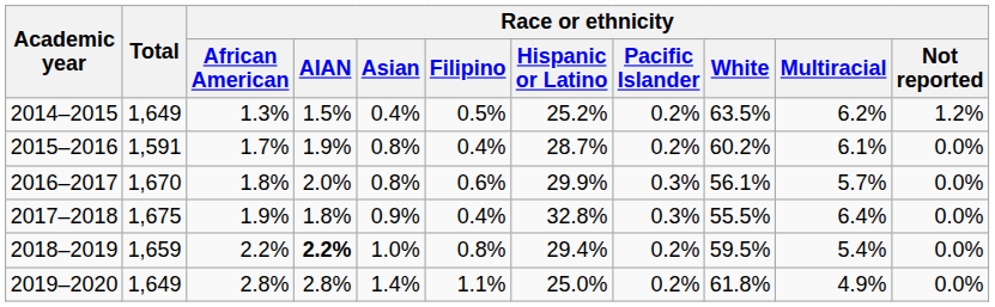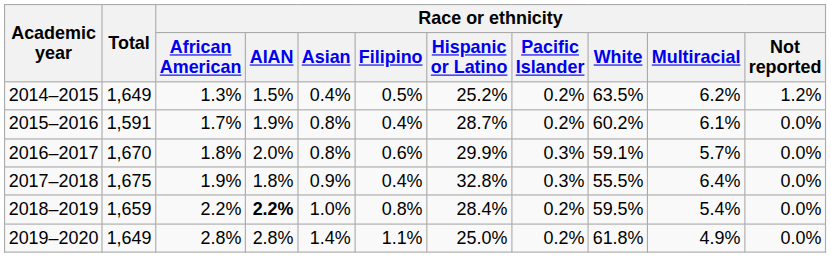2016–2017 | Race or ethnicity / White: 56.1% -> 59.1%
2018–2019 | Race or ethnicity / Hispanic or Latino: 29.4% -> 28.4%
